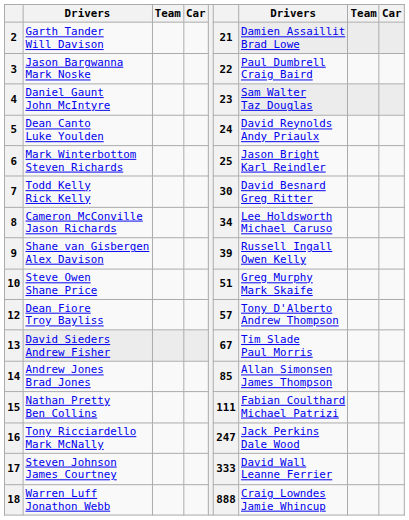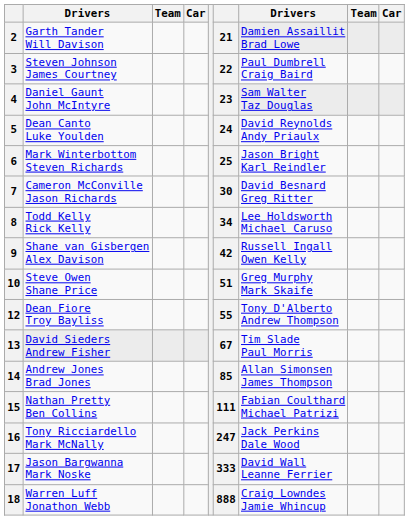3 | column 2: Jason Bargwanna Mark Noske -> Steven Johnson James Courtney
7 | column 2: Todd Kelly Rick Kelly -> Cameron McConville Jason Richards
8 | column 2: Cameron McConville Jason Richards -> Todd Kelly Rick Kelly
9 | column 6: 39 -> 42
12 | column 6: 57 -> 55
17 | column 2: Steven Johnson James Courtney -> Jason Bargwanna Mark Noske
